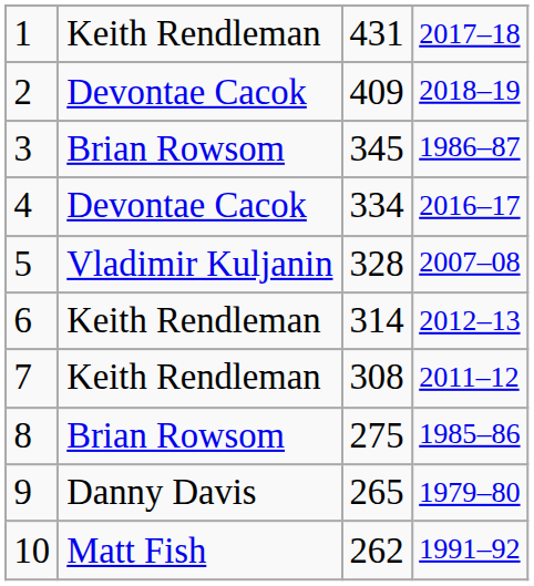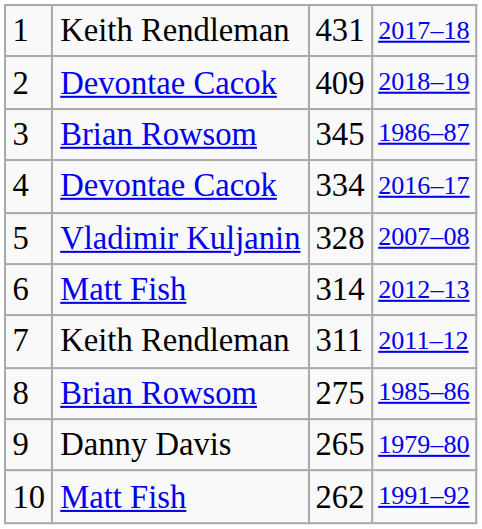6 | column 2: Keith Rendleman -> Matt Fish
7 | column 3: 308 -> 311
